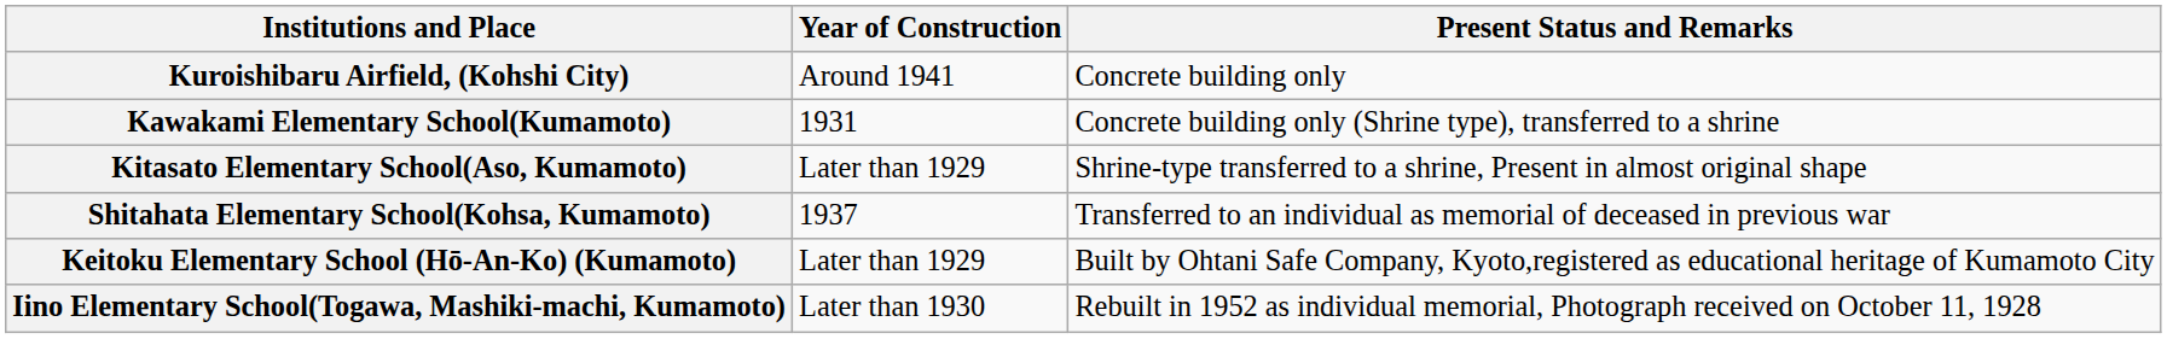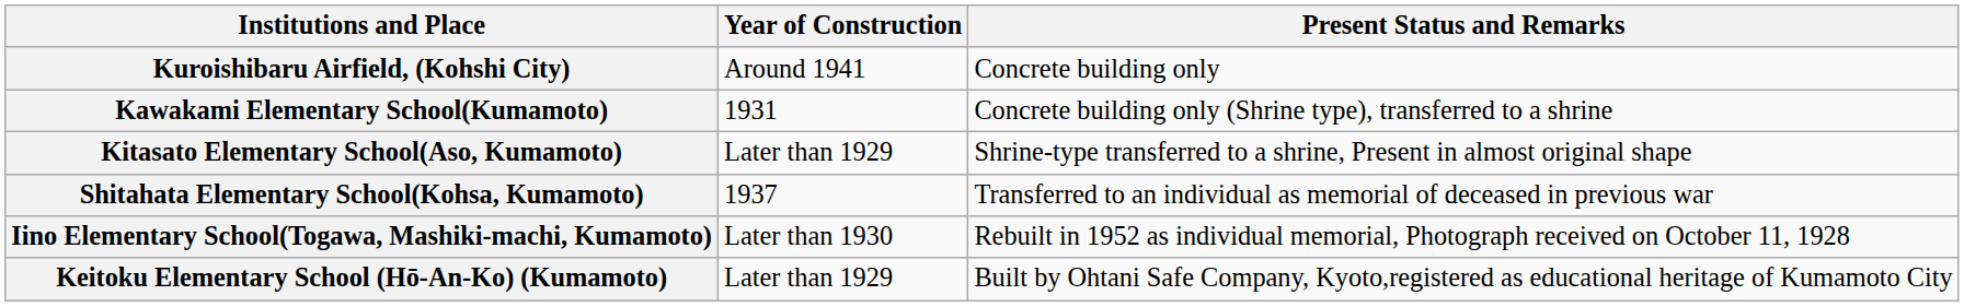rows swapped: Iino Elementary School(Togawa, Mashiki-machi, Kumamoto) <-> Keitoku Elementary School (Hō-An-Ko) (Kumamoto)
